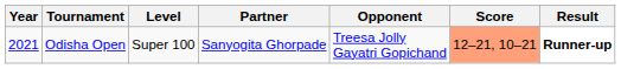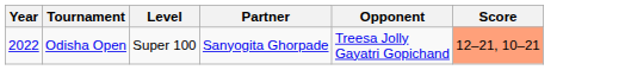- column: Result | Runner-up
Odisha Open | Year: 2021 -> 2022
